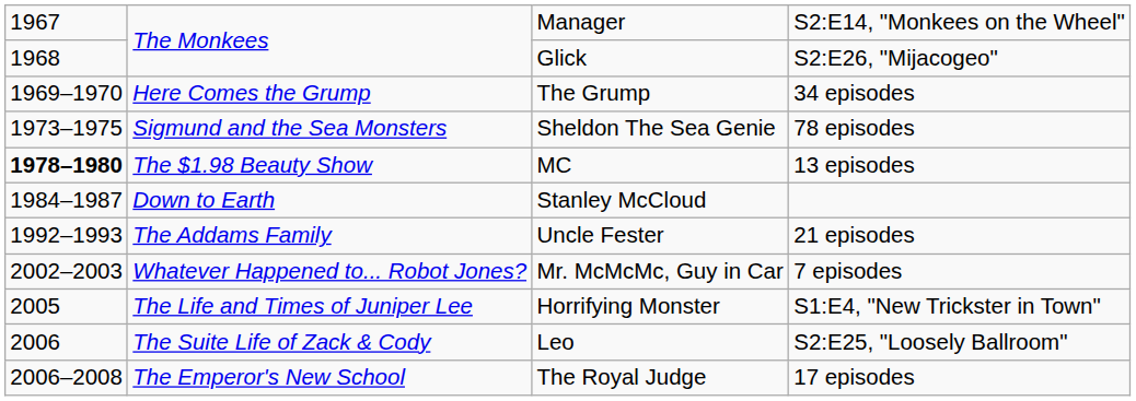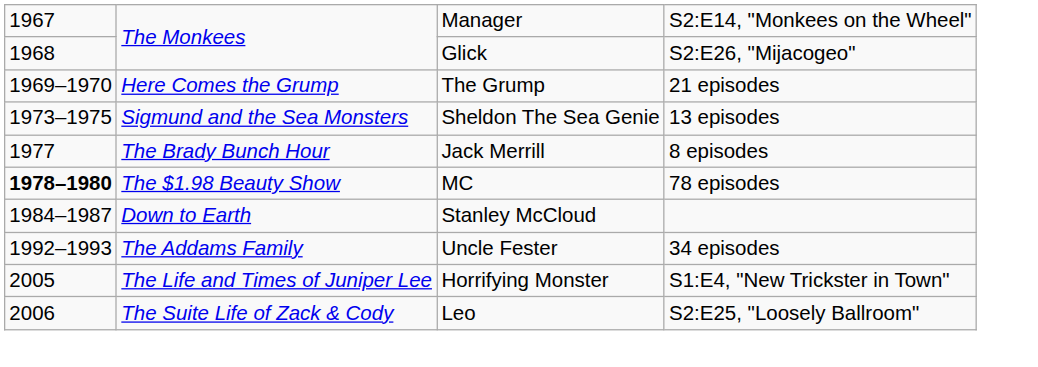Here Comes the Grump | column 4: 34 episodes -> 21 episodes
Sigmund and the Sea Monsters | column 4: 78 episodes -> 13 episodes
+ row: 1977 | The Brady Bunch Hour | Jack Merrill | 8 episodes
The $1.98 Beauty Show | column 4: 13 episodes -> 78 episodes
The Addams Family | column 4: 21 episodes -> 34 episodes
- row: 2002–2003 | Whatever Happened to... Robot Jones? | Mr. McMcMc, Guy in Car | 7 episodes
- row: 2006–2008 | The Emperor's New School | The Royal Judge | 17 episodes
